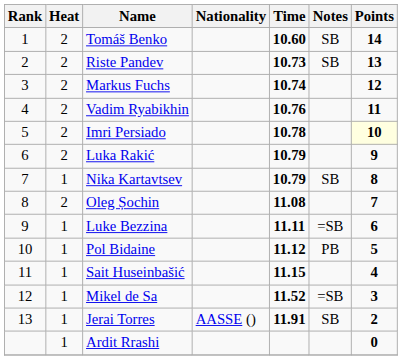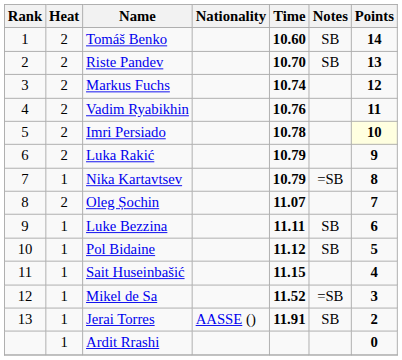Riste Pandev | Time: 10.73 -> 10.70
Nika Kartavtsev | Notes: SB -> =SB
Oleg Șochin | Time: 11.08 -> 11.07
Luke Bezzina | Notes: =SB -> SB
Pol Bidaine | Notes: PB -> SB
